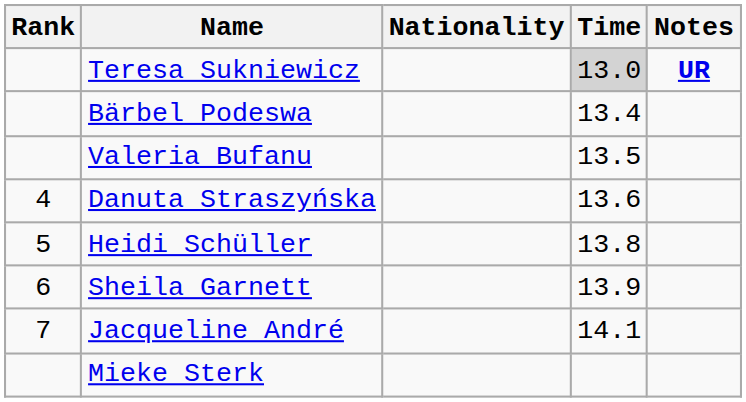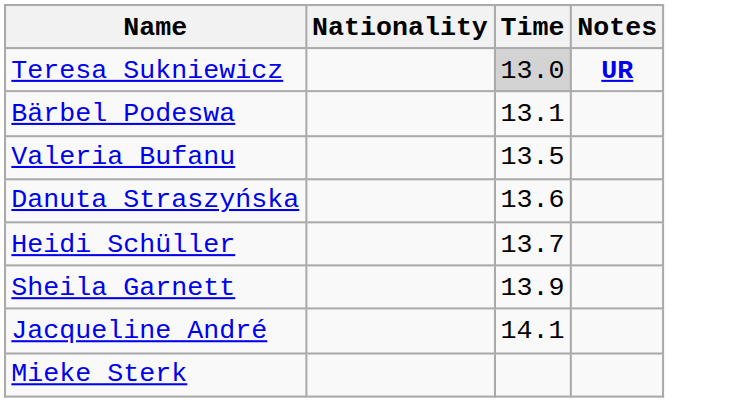- column: Rank | 4 | 5 | 6 | 7
Bärbel Podeswa | Time: 13.4 -> 13.1
Heidi Schüller | Time: 13.8 -> 13.7
